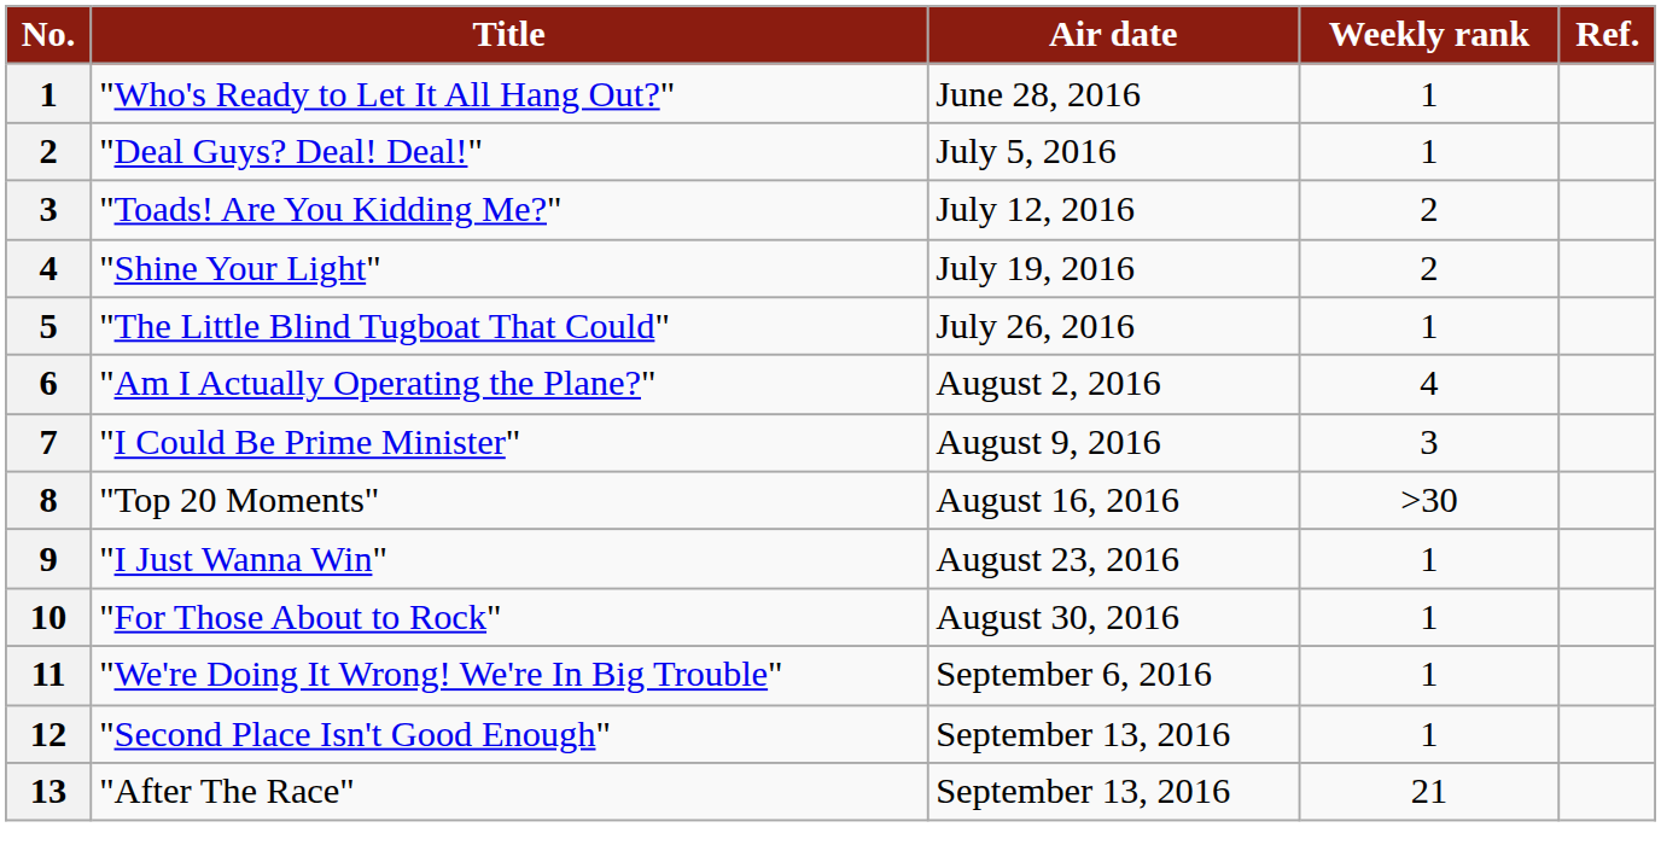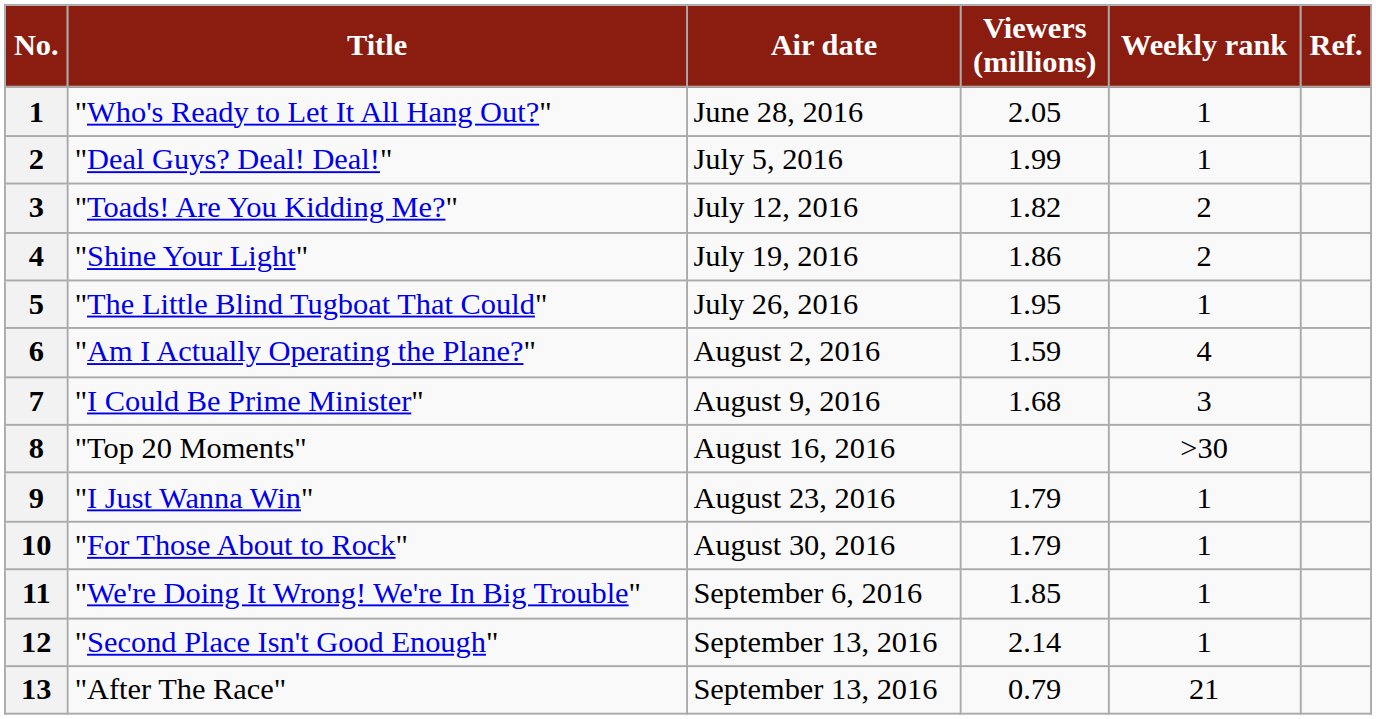+ column: Viewers (millions) | 2.05 | 1.99 | 1.82 | 1.86 | 1.95 | 1.59 | 1.68 | 1.79 | 1.79 | 1.85 | 2.14 | 0.79
